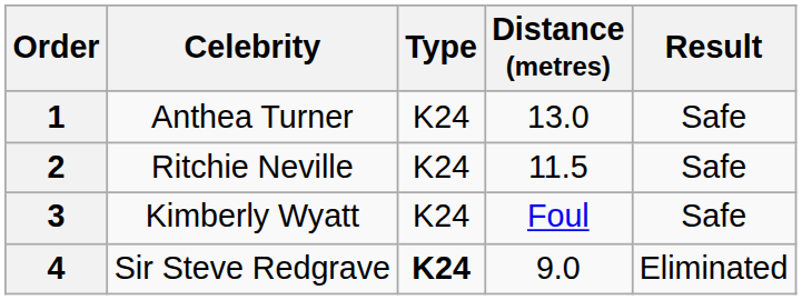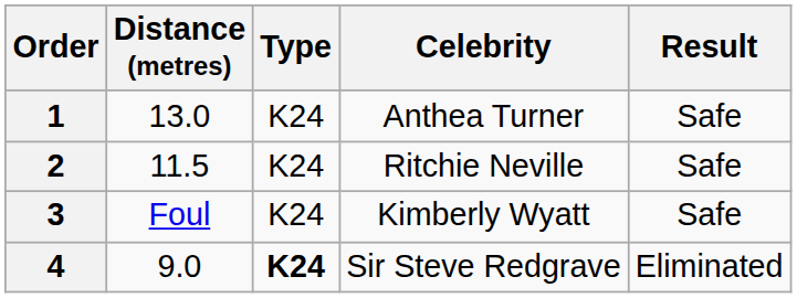columns swapped: Celebrity <-> Distance (metres)
